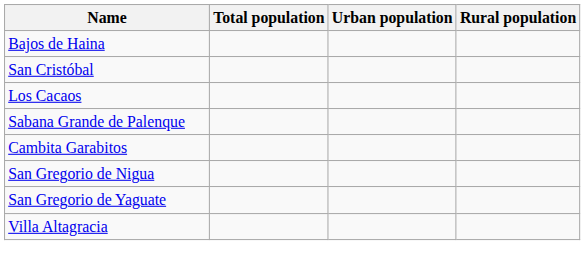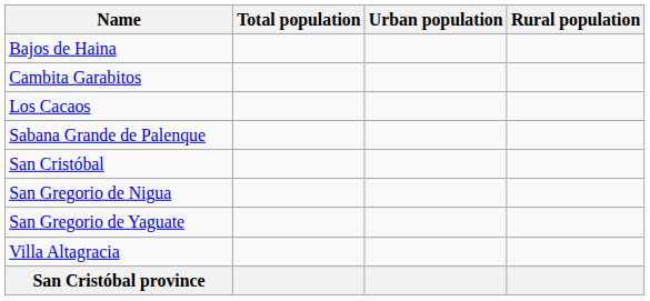rows swapped: Cambita Garabitos <-> San Cristóbal
+ row: San Cristóbal province
